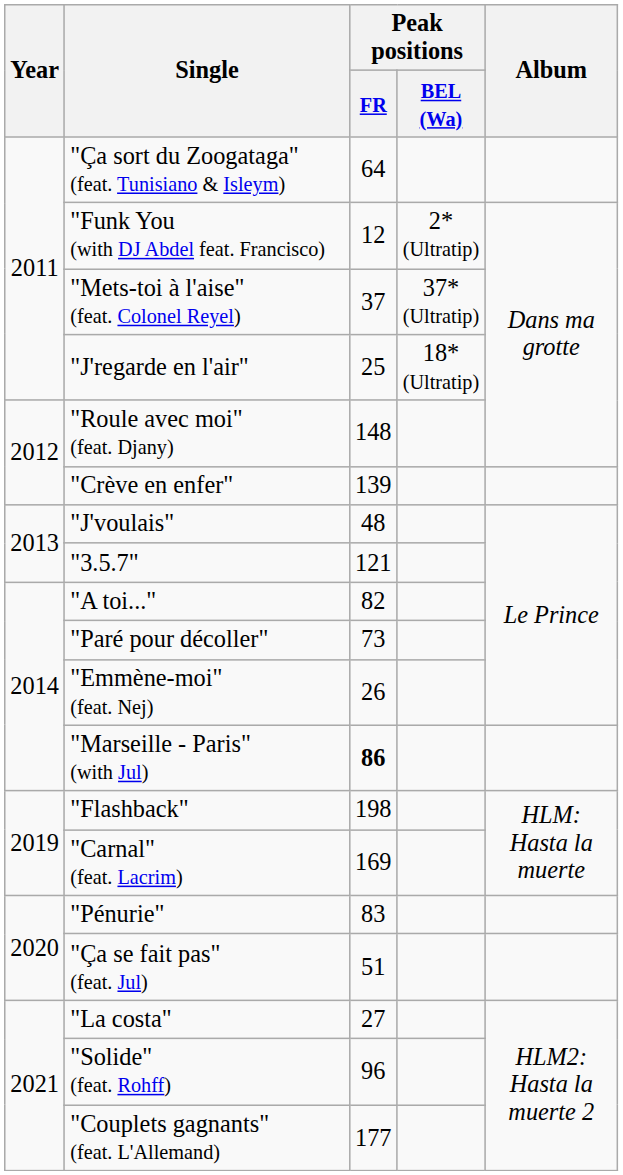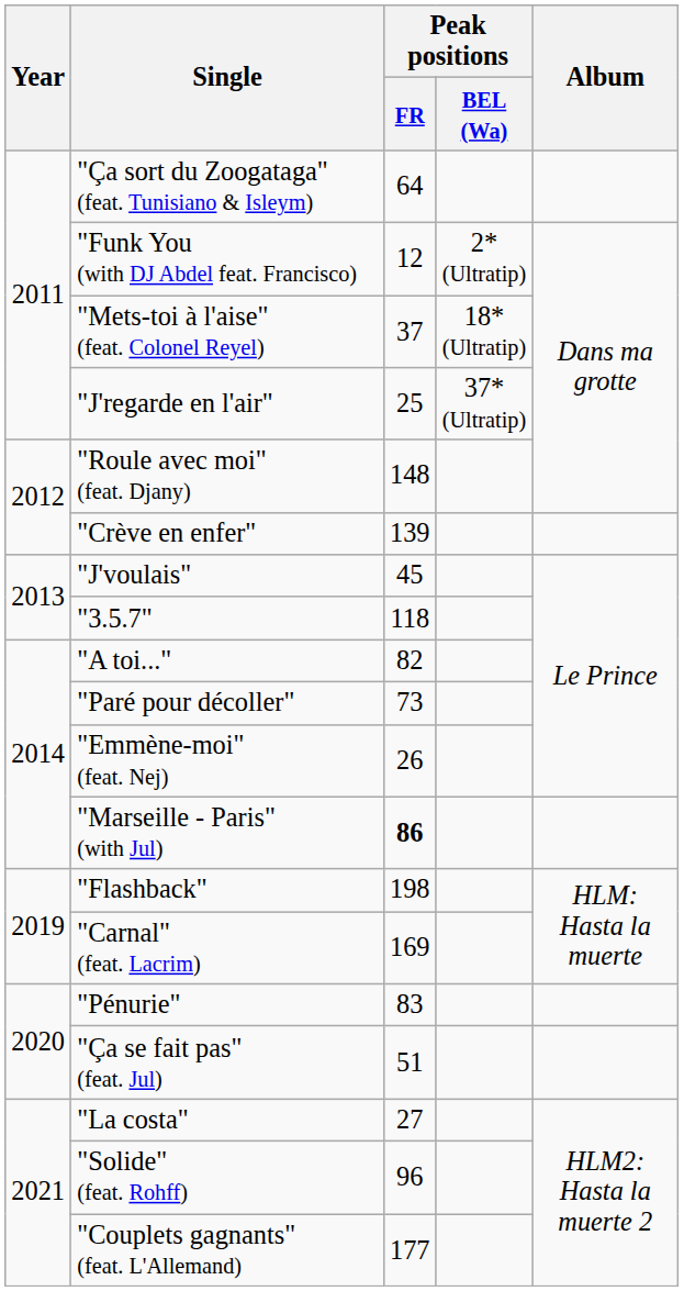"Mets-toi à l'aise" (feat. Colonel Reyel) | Peak positions / BEL (Wa): 37* (Ultratip) -> 18* (Ultratip)
"J'regarde en l'air" | Peak positions / BEL (Wa): 18* (Ultratip) -> 37* (Ultratip)
"J'voulais" | Peak positions / FR: 48 -> 45
"3.5.7" | Peak positions / FR: 121 -> 118
